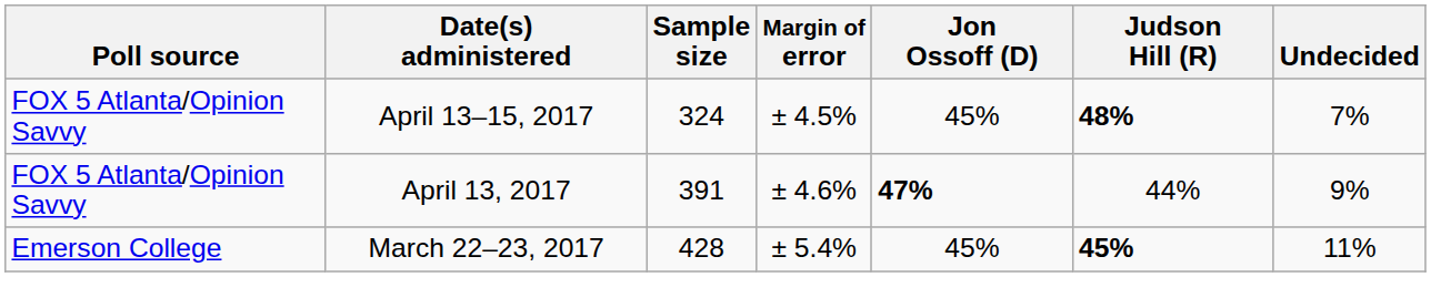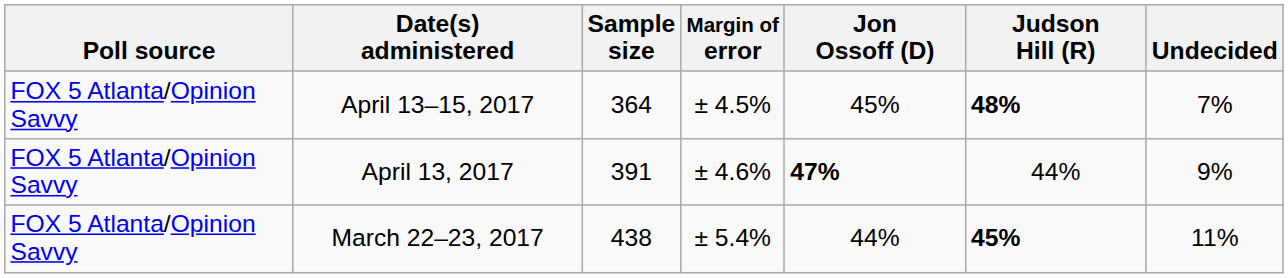April 13–15, 2017 | Sample size: 324 -> 364
March 22–23, 2017 | Poll source: Emerson College -> FOX 5 Atlanta/Opinion Savvy
March 22–23, 2017 | Sample size: 428 -> 438
March 22–23, 2017 | Jon Ossoff (D): 45% -> 44%
